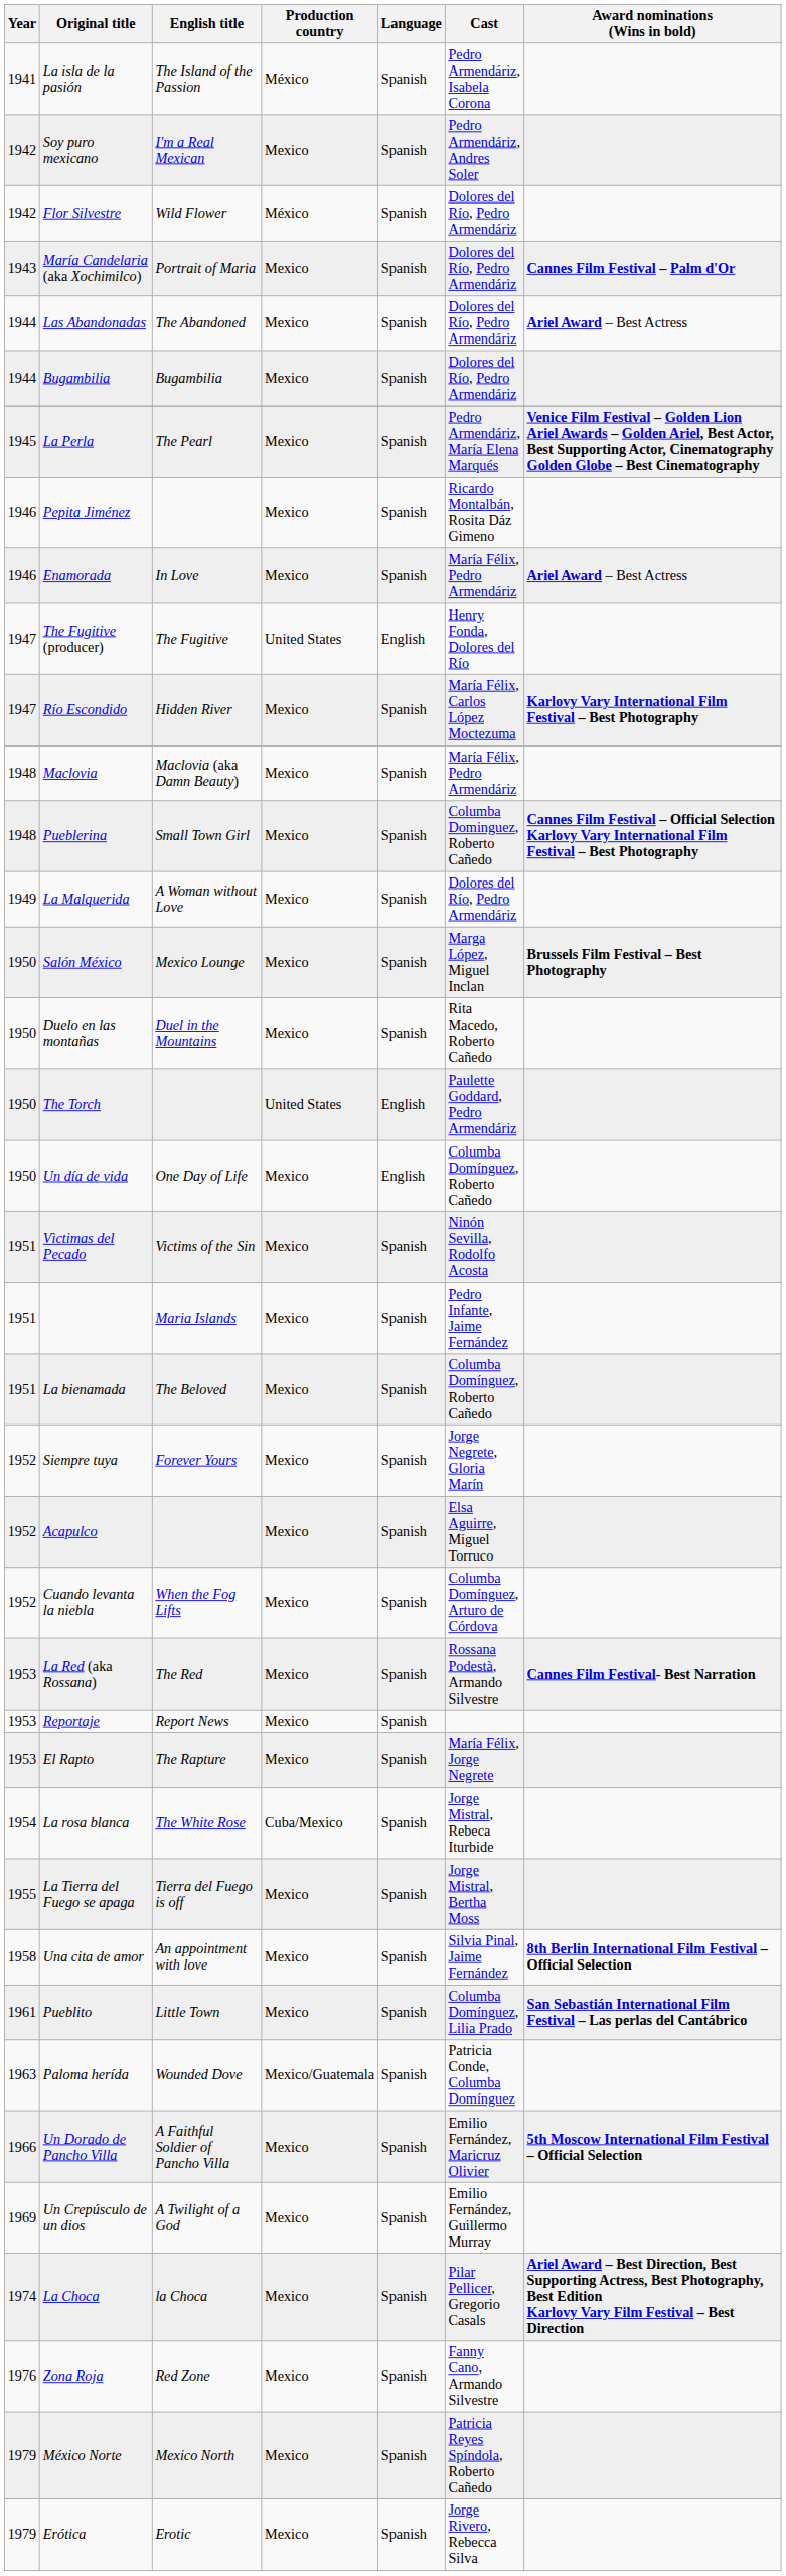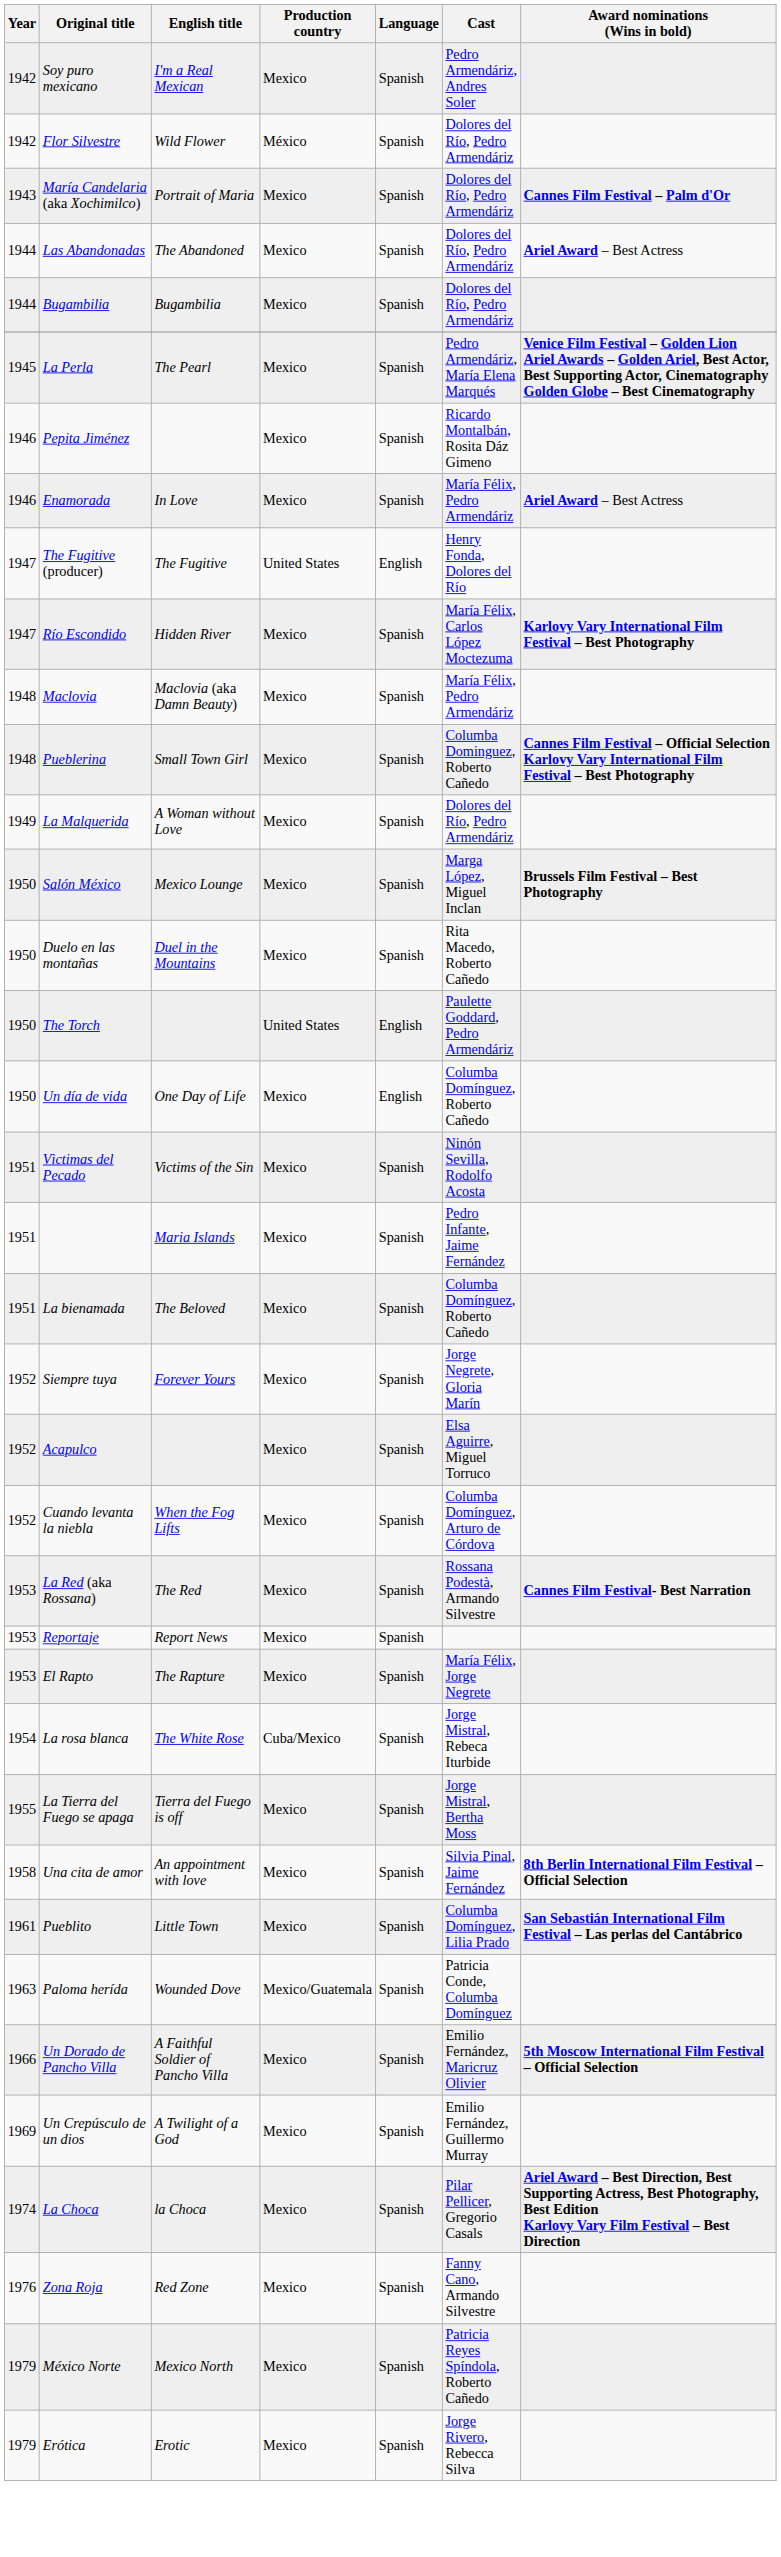- row: 1941 | La isla de la pasión | The Island of the Passion | México | Spanish | Pedro Armendáriz, Isabela Corona
